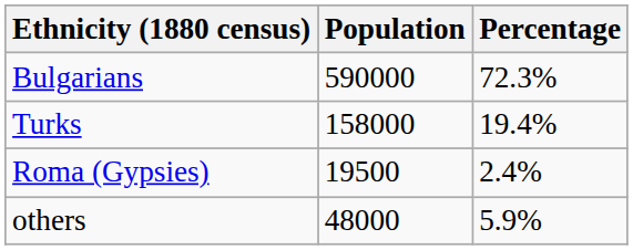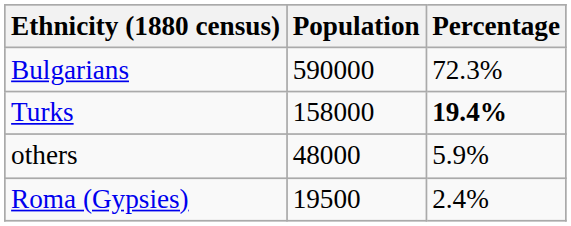Turks | Percentage: normal -> bold
rows swapped: Roma (Gypsies) <-> others
